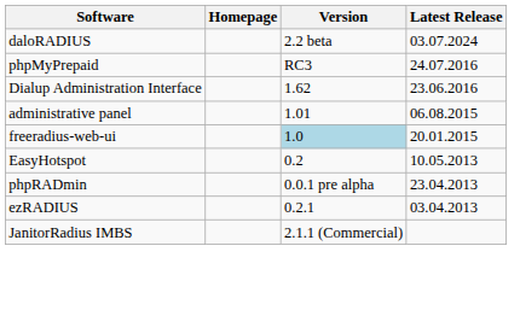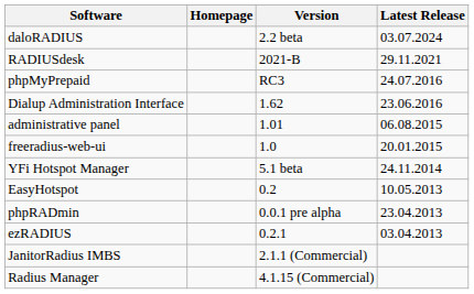+ row: RADIUSdesk | 2021-B | 29.11.2021
freeradius-web-ui | Version: lightblue background -> no background
+ row: YFi Hotspot Manager | 5.1 beta | 24.11.2014
+ row: Radius Manager | 4.1.15 (Commercial)
